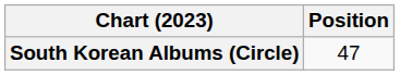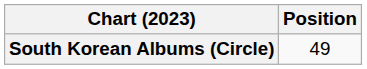South Korean Albums (Circle) | Position: 47 -> 49
